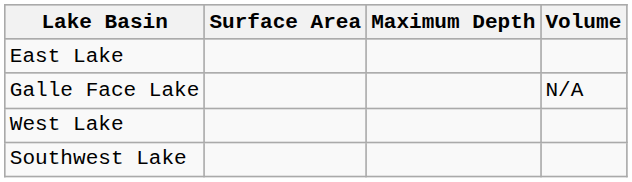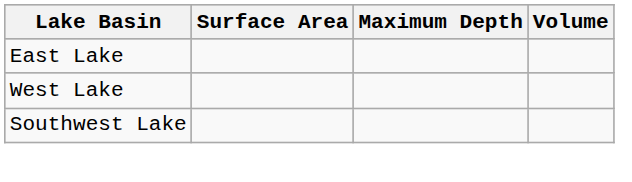- row: Galle Face Lake | N/A
